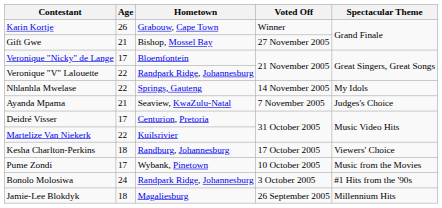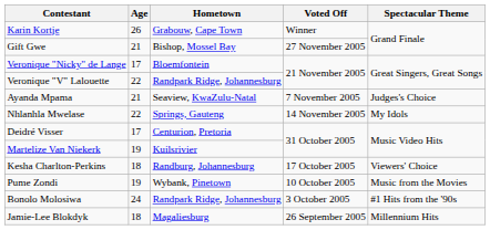rows swapped: Nhlanhla Mwelase <-> Ayanda Mpama
Martelize Van Niekerk | Age: 22 -> 19
Pume Zondi | Age: 17 -> 19
